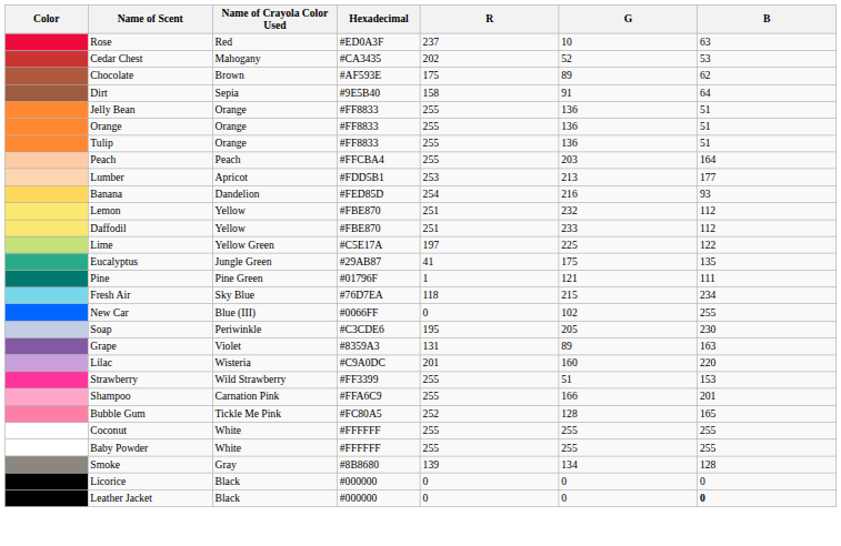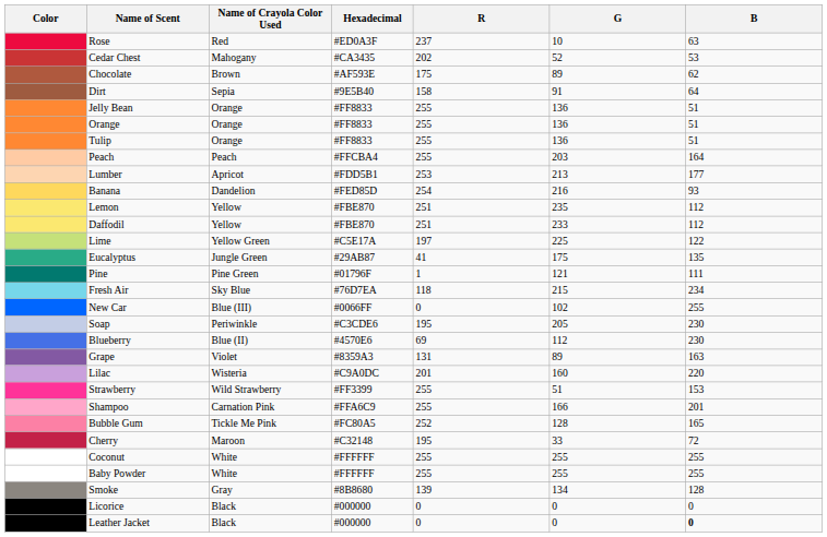Lemon | G: 232 -> 235
+ row: Blueberry | Blue (II) | #4570E6 | 69 | 112 | 230
+ row: Cherry | Maroon | #C32148 | 195 | 33 | 72
